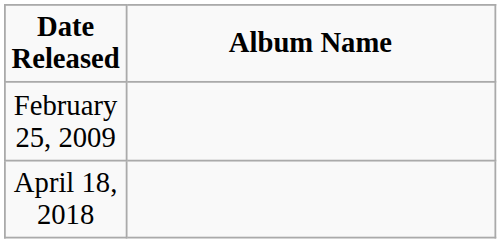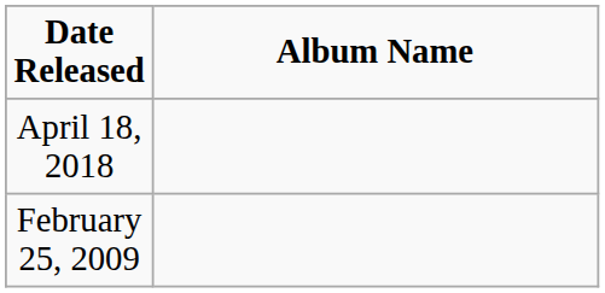rows swapped: February 25, 2009 <-> April 18, 2018
